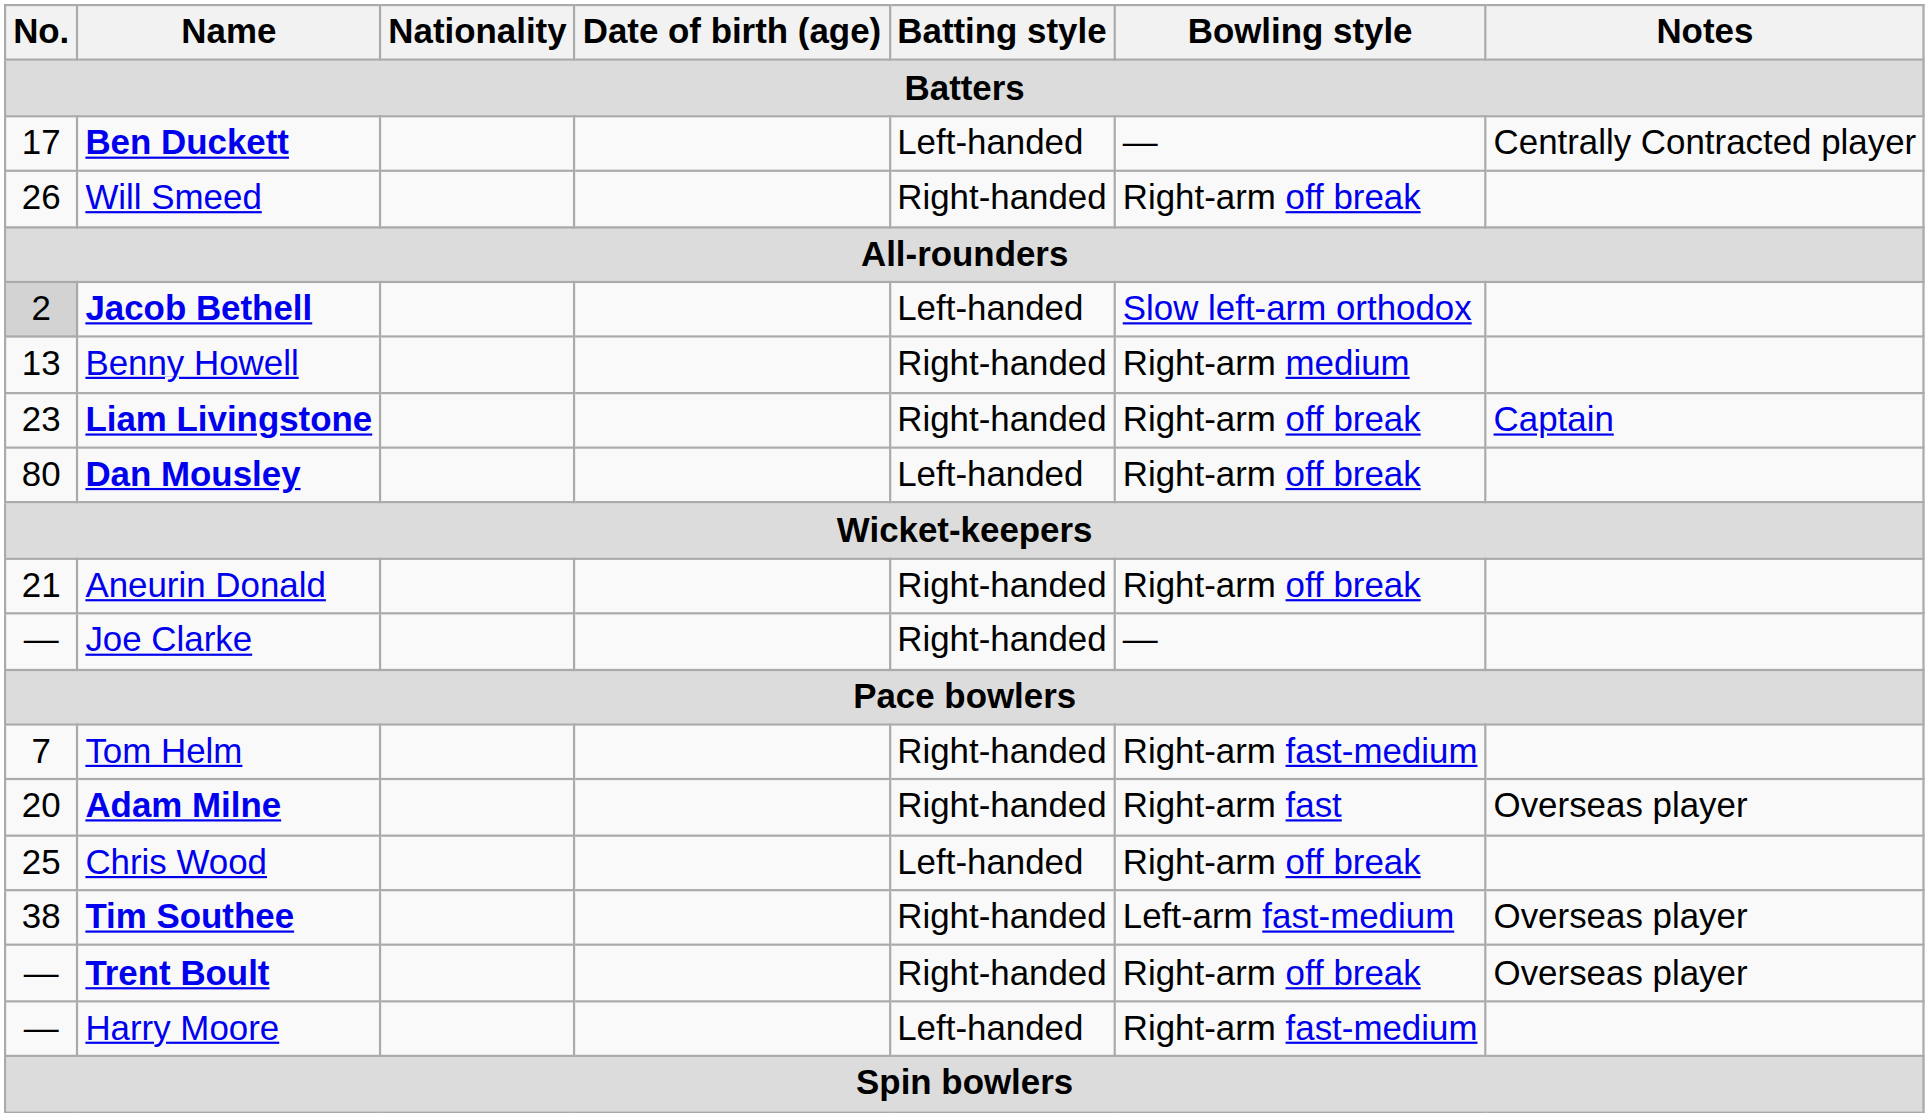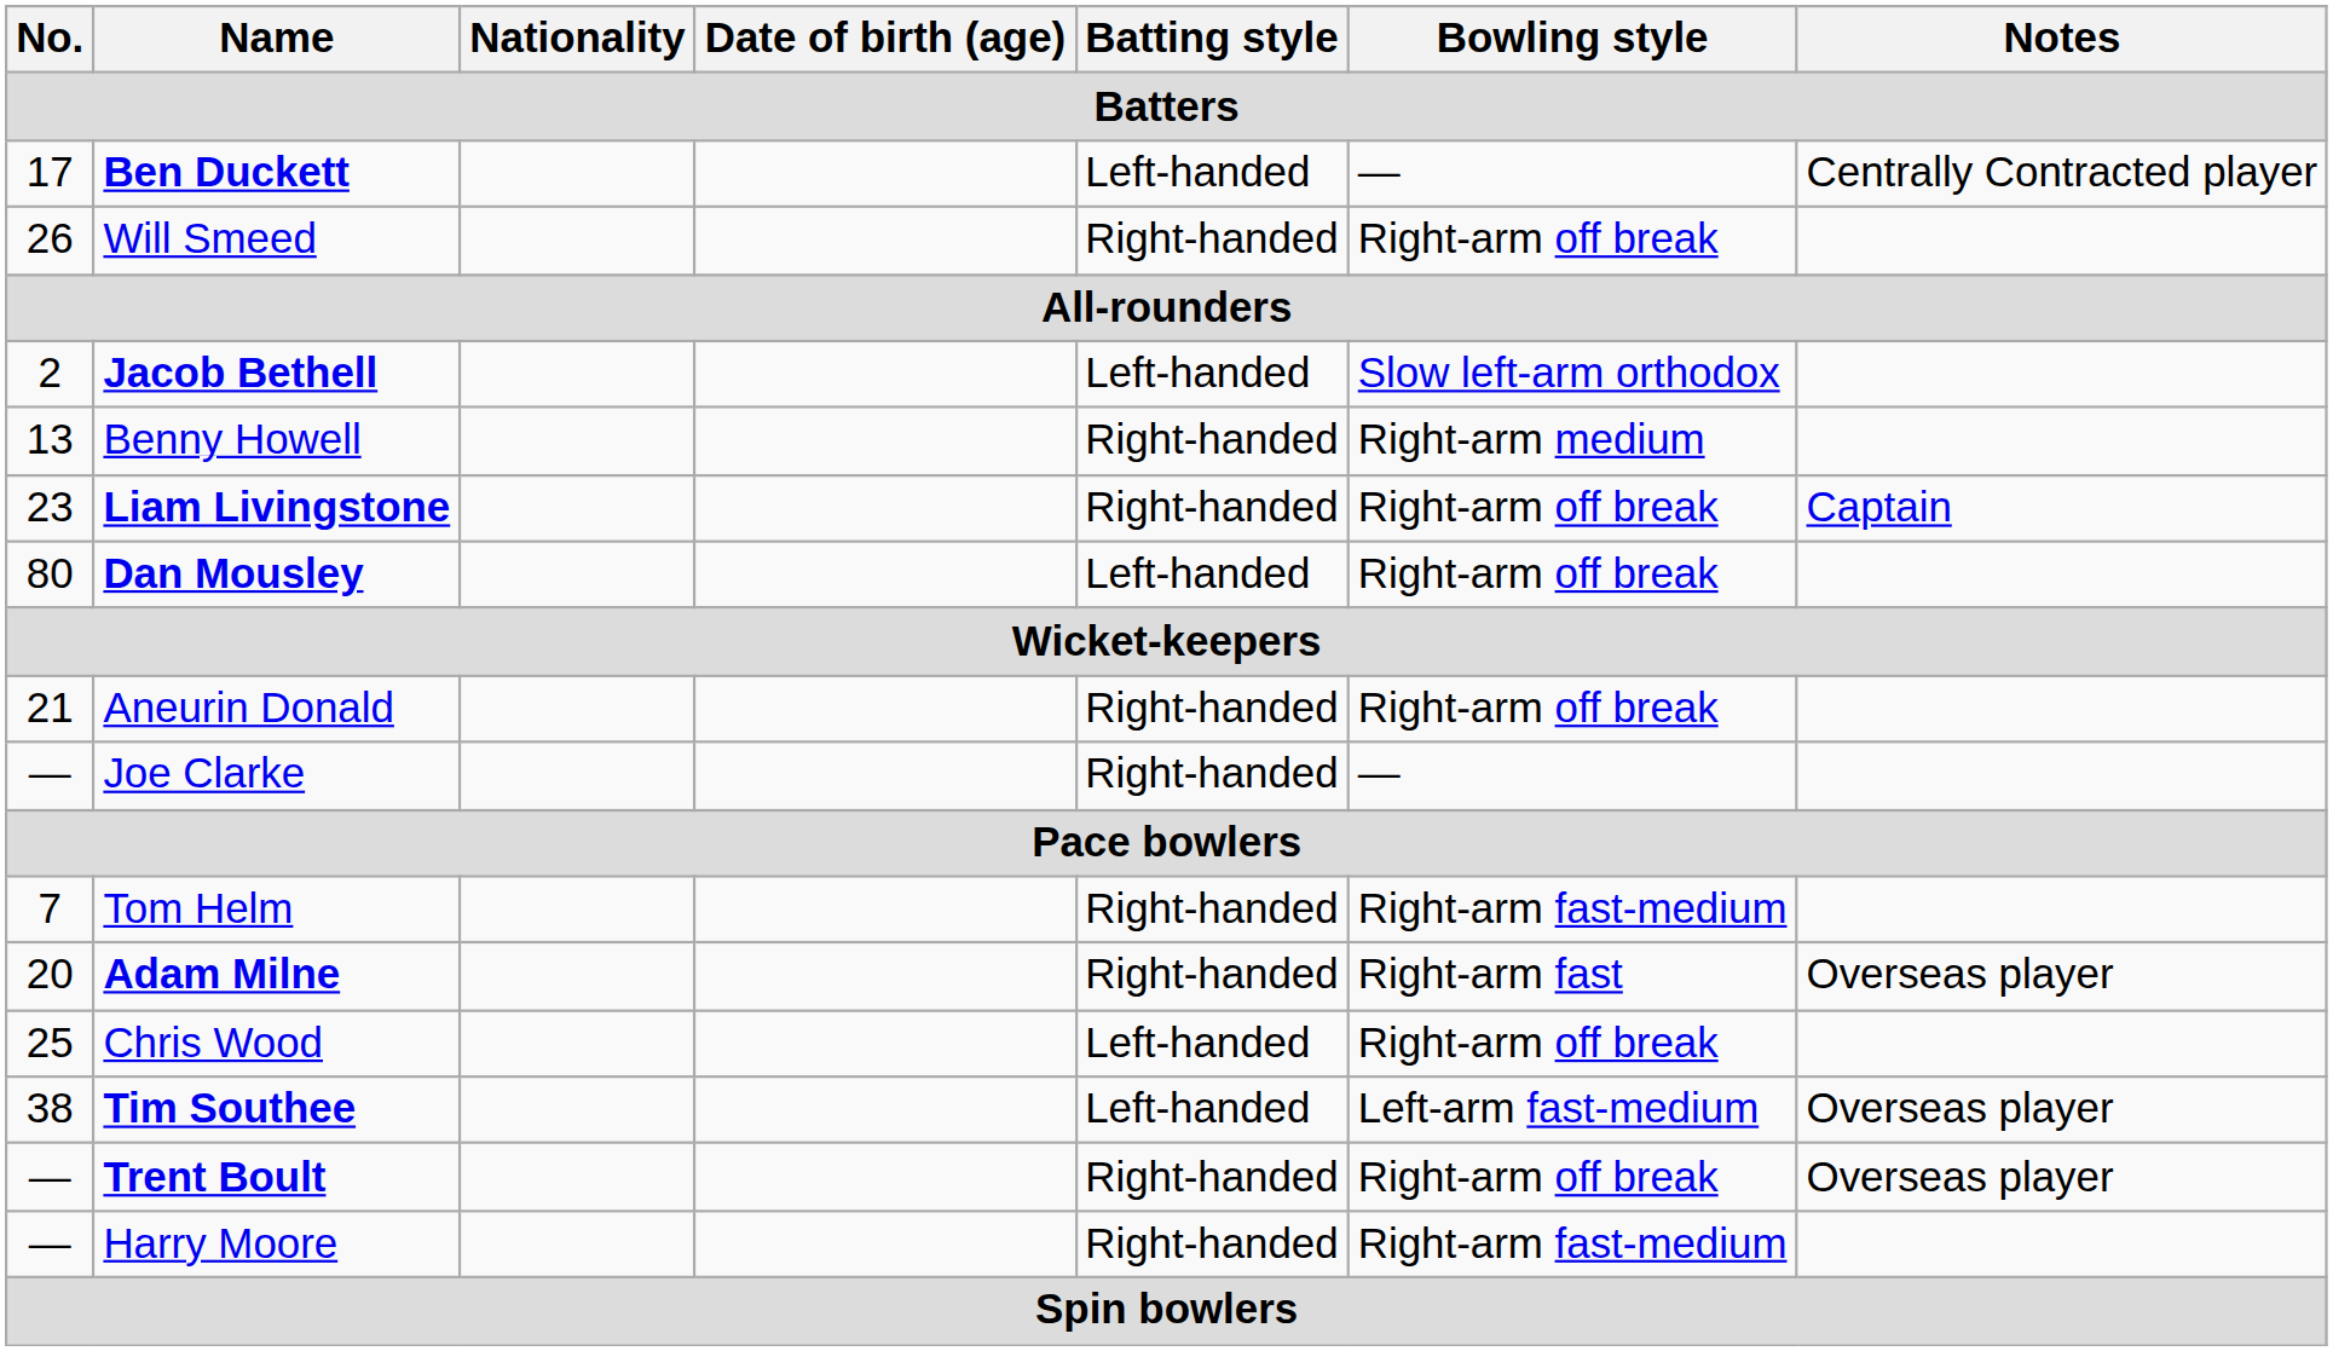Jacob Bethell | No.: lightgrey background -> no background
Tim Southee | Batting style: Right-handed -> Left-handed
Harry Moore | Batting style: Left-handed -> Right-handed
